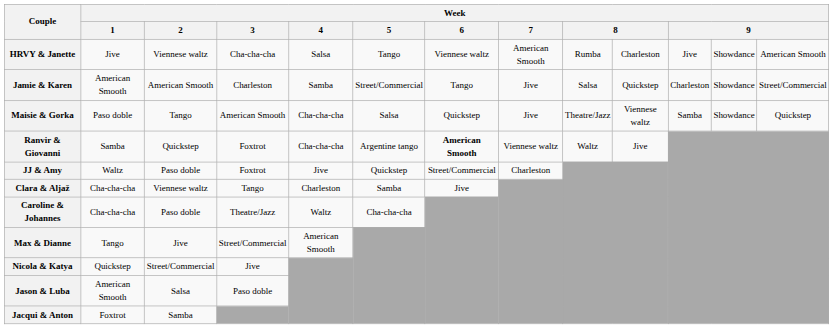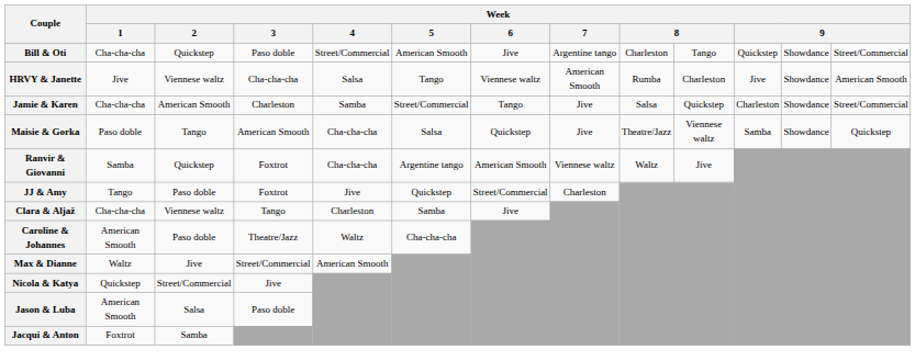+ row: Bill & Oti | Cha-cha-cha | Quickstep | Paso doble | Street/Commercial | American Smooth | Jive | Argentine tango | Charleston | Tango | Quickstep | Showdance | Street/Commercial
Jamie & Karen | Week / 1: American Smooth -> Cha-cha-cha
Ranvir & Giovanni | Week / 6: bold -> normal
JJ & Amy | Week / 1: Waltz -> Tango
Caroline & Johannes | Week / 1: Cha-cha-cha -> American Smooth
Max & Dianne | Week / 1: Tango -> Waltz
